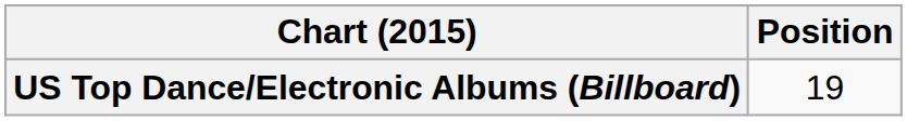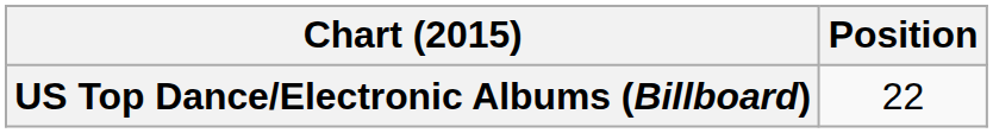US Top Dance/Electronic Albums (Billboard) | Position: 19 -> 22
